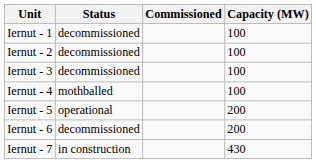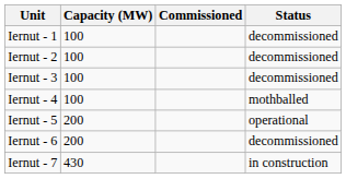columns swapped: Capacity (MW) <-> Status
